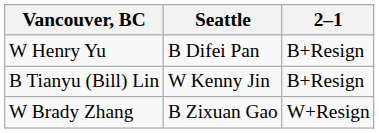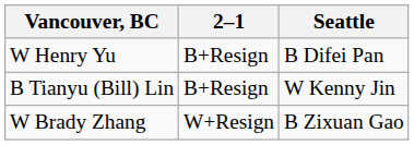columns swapped: 2–1 <-> Seattle
